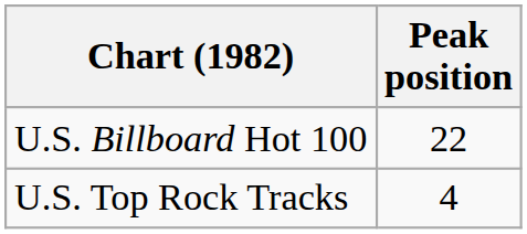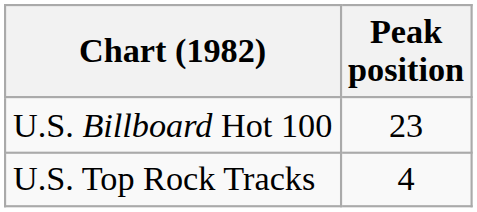U.S. Billboard Hot 100 | Peak position: 22 -> 23
